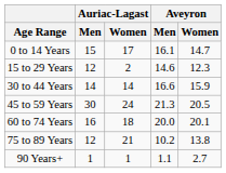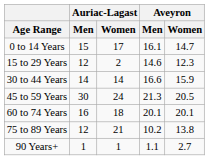60 to 74 Years | Aveyron / Men: 20.0 -> 20.1
